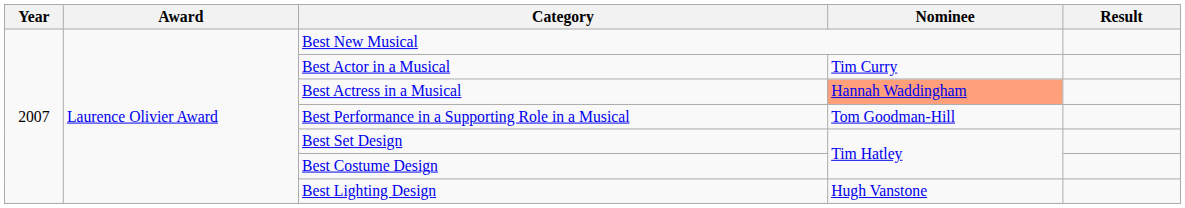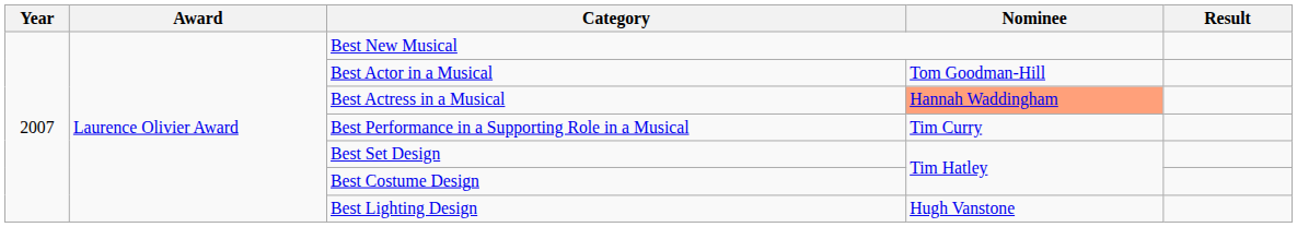Best Actor in a Musical | Nominee: Tim Curry -> Tom Goodman-Hill
Best Performance in a Supporting Role in a Musical | Nominee: Tom Goodman-Hill -> Tim Curry
